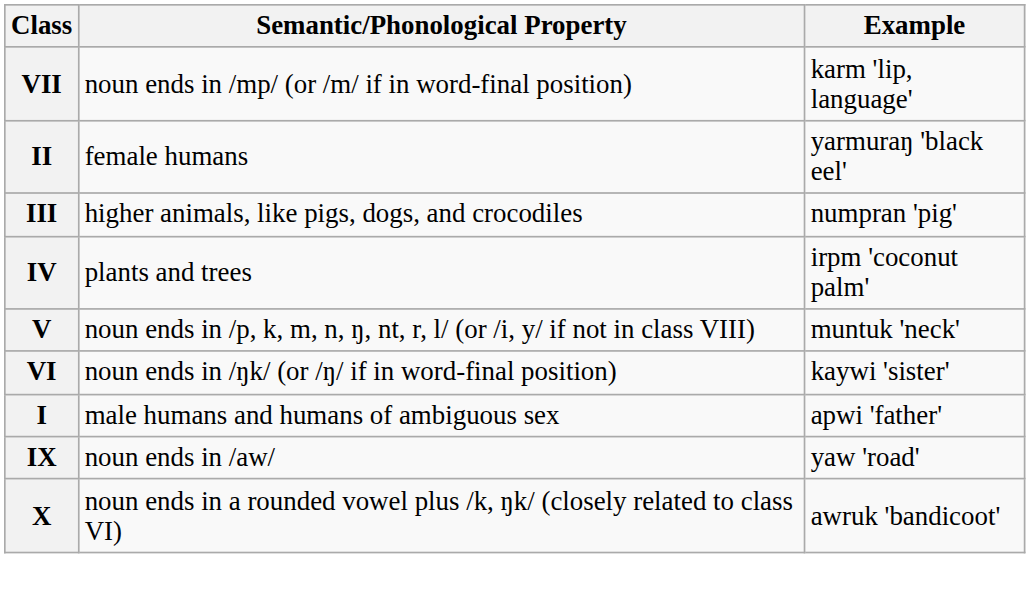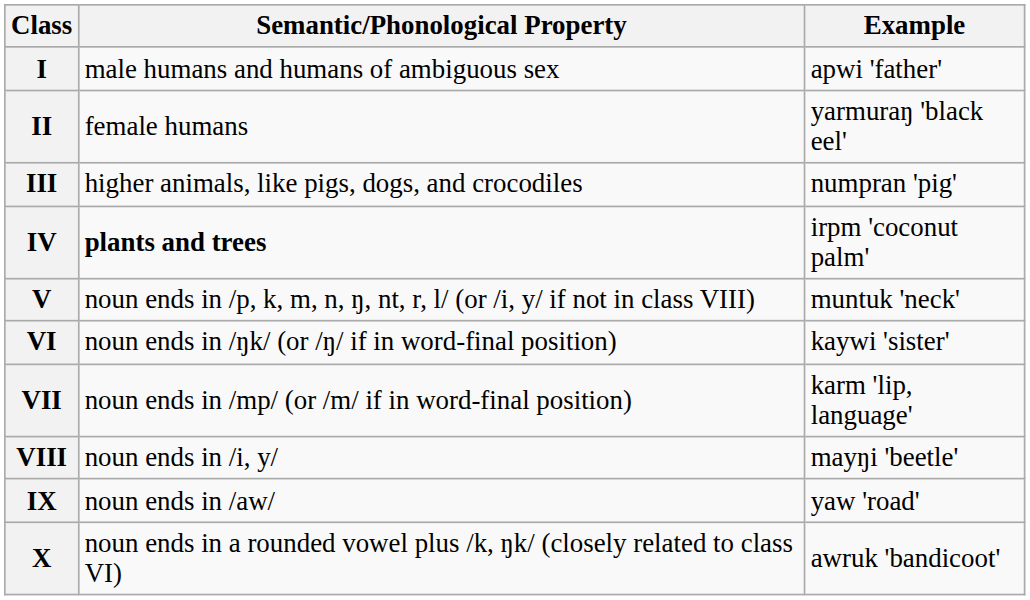rows swapped: I <-> VII
IV | Semantic/Phonological Property: normal -> bold
+ row: VIII | noun ends in /i, y/ | mayŋi 'beetle'
